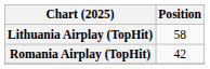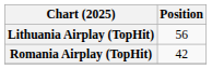Lithuania Airplay (TopHit) | Position: 58 -> 56
